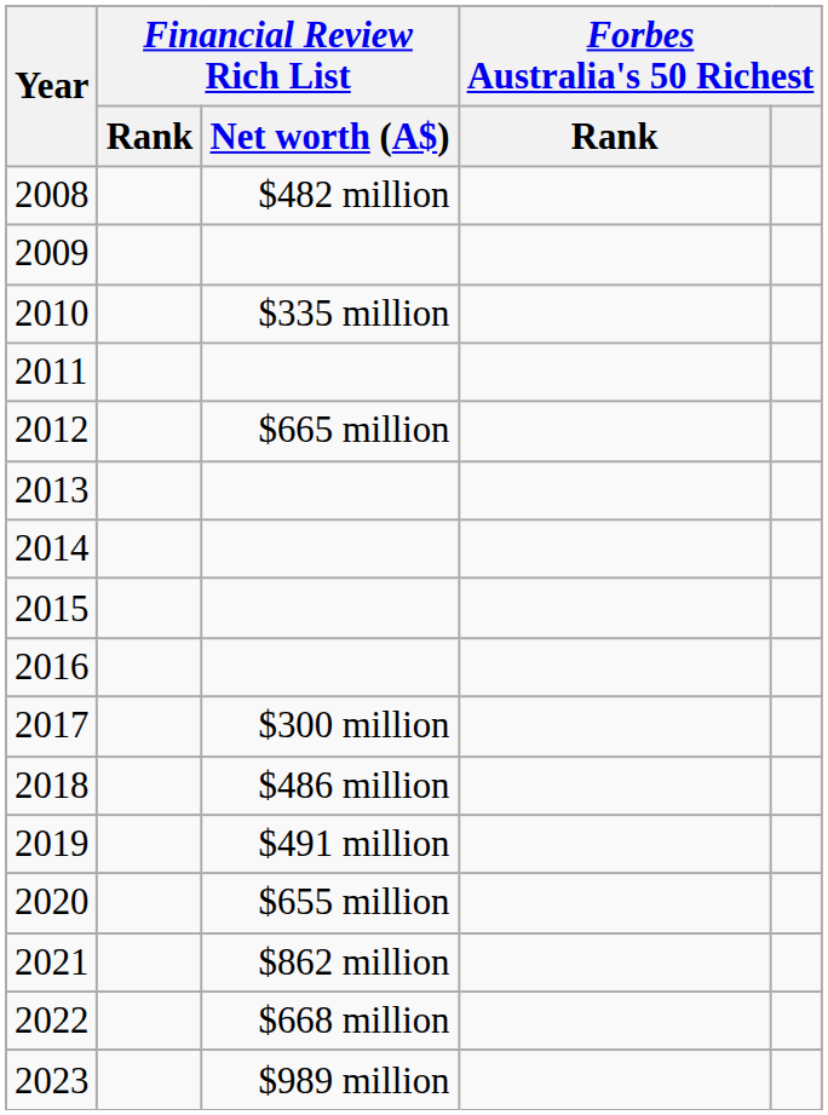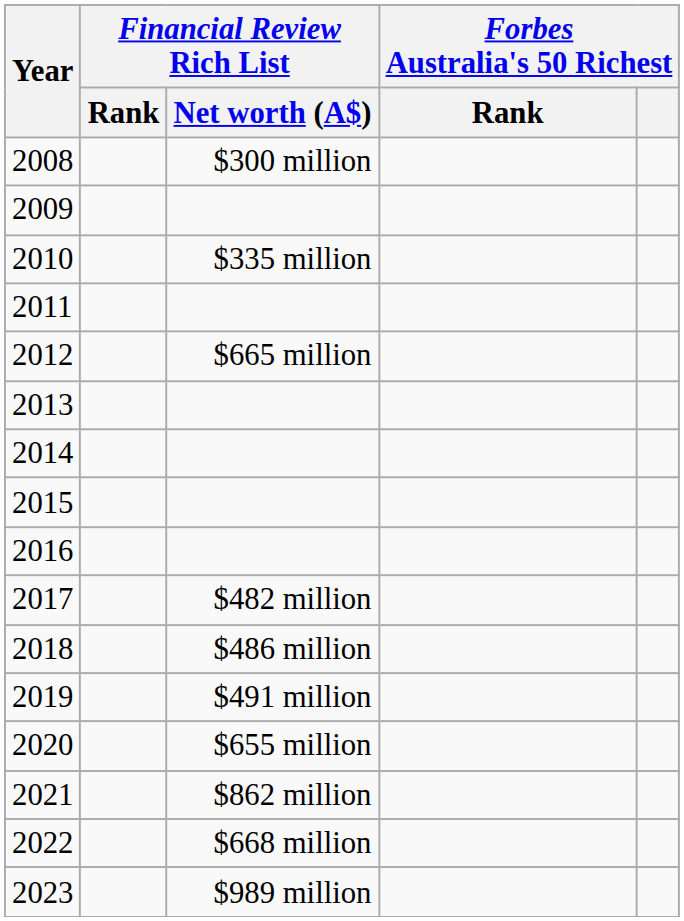2008 | Financial Review Rich List / Net worth (A$): $482 million -> $300 million
2017 | Financial Review Rich List / Net worth (A$): $300 million -> $482 million
